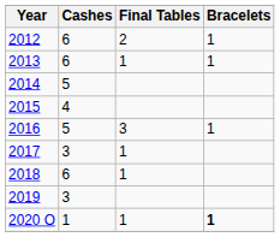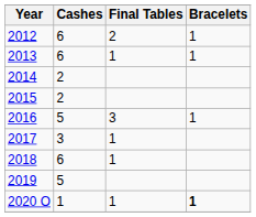2014 | Cashes: 5 -> 2
2015 | Cashes: 4 -> 2
2019 | Cashes: 3 -> 5
